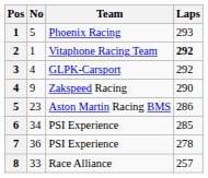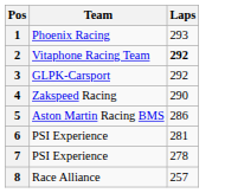- column: No | 5 | 1 | 4 | 9 | 23 | 34 | 36 | 33
6 | Laps: 285 -> 281
